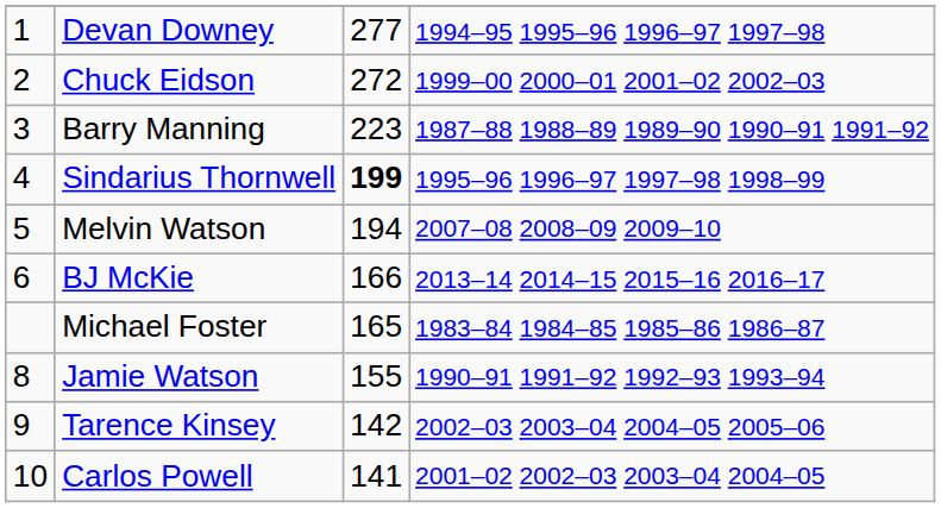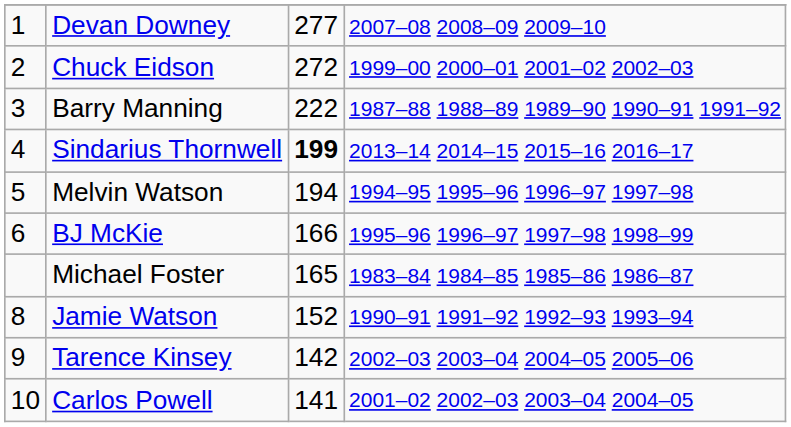Devan Downey | column 4: 1994–95 1995–96 1996–97 1997–98 -> 2007–08 2008–09 2009–10
Barry Manning | column 3: 223 -> 222
Sindarius Thornwell | column 4: 1995–96 1996–97 1997–98 1998–99 -> 2013–14 2014–15 2015–16 2016–17
Melvin Watson | column 4: 2007–08 2008–09 2009–10 -> 1994–95 1995–96 1996–97 1997–98
BJ McKie | column 4: 2013–14 2014–15 2015–16 2016–17 -> 1995–96 1996–97 1997–98 1998–99
Jamie Watson | column 3: 155 -> 152
